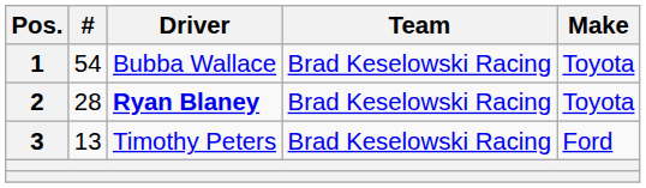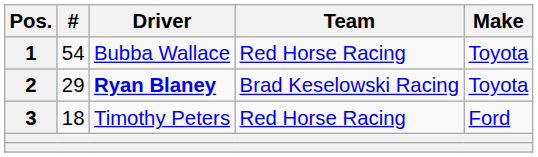1 | Team: Brad Keselowski Racing -> Red Horse Racing
2 | #: 28 -> 29
3 | #: 13 -> 18
3 | Team: Brad Keselowski Racing -> Red Horse Racing
